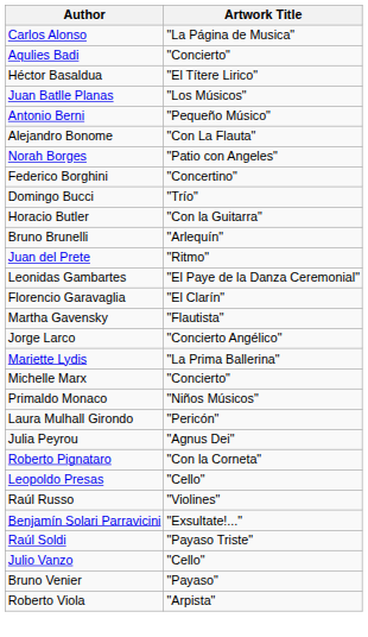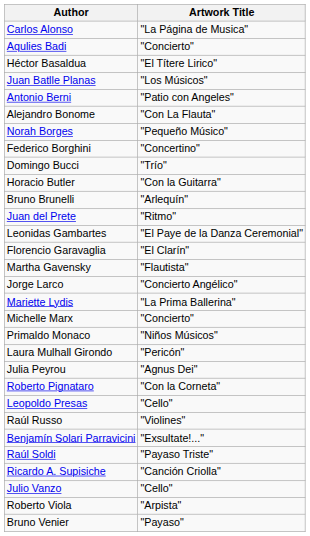Antonio Berni | Artwork Title: "Pequeño Músico" -> "Patio con Angeles"
Norah Borges | Artwork Title: "Patio con Angeles" -> "Pequeño Músico"
+ row: Ricardo A. Supisiche | "Canción Criolla"
rows swapped: Bruno Venier <-> Roberto Viola
